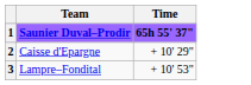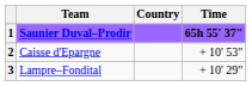+ column: Country
2 | Time: + 10' 29" -> + 10' 53"
3 | Time: + 10' 53" -> + 10' 29"
